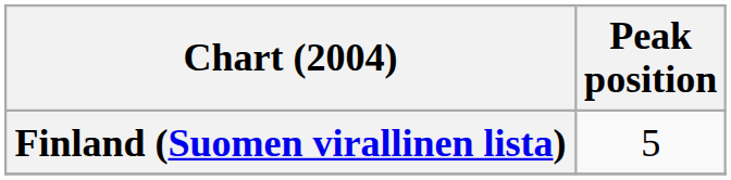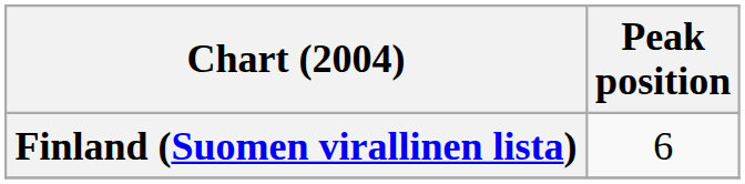Finland (Suomen virallinen lista) | Peak position: 5 -> 6
